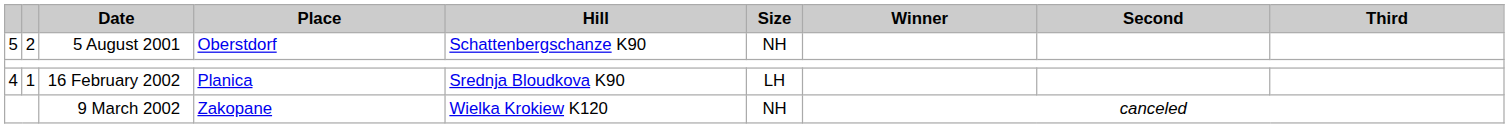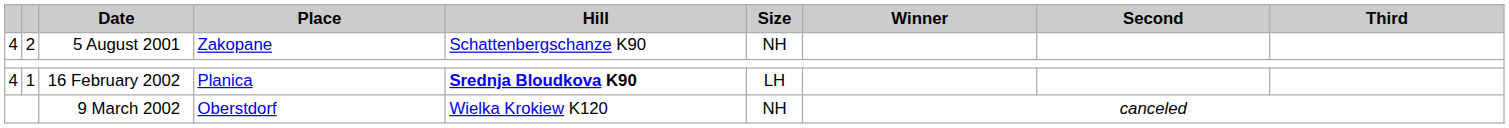5 August 2001 | column 1: 5 -> 4
5 August 2001 | Place: Oberstdorf -> Zakopane
16 February 2002 | Hill: normal -> bold
9 March 2002 | Place: Zakopane -> Oberstdorf
